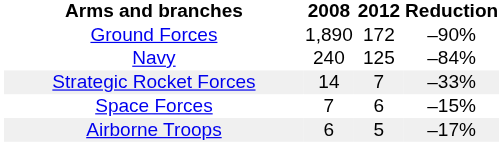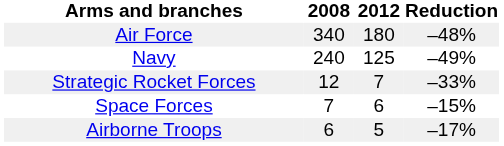- row: Ground Forces | 1,890 | 172 | –90%
+ row: Air Force | 340 | 180 | –48%
Navy | Reduction: –84% -> –49%
Strategic Rocket Forces | 2008: 14 -> 12
